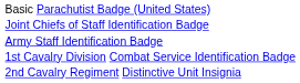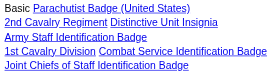rows swapped: Joint Chiefs of Staff Identification Badge <-> 2nd Cavalry Regiment Distinctive Unit Insignia
